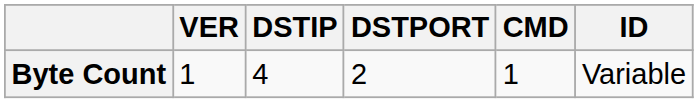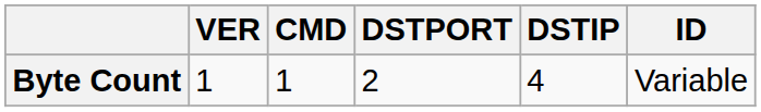columns swapped: CMD <-> DSTIP
